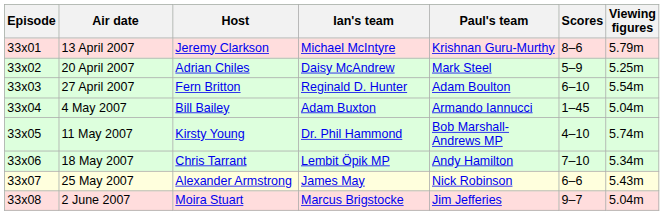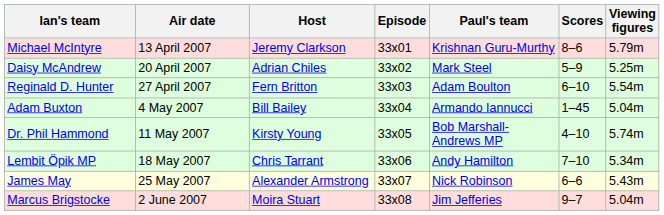columns swapped: Episode <-> Ian's team
